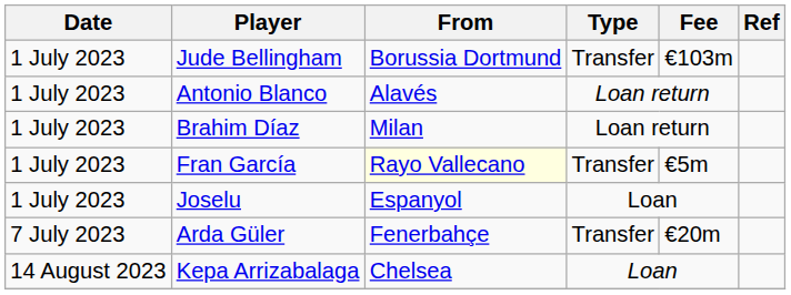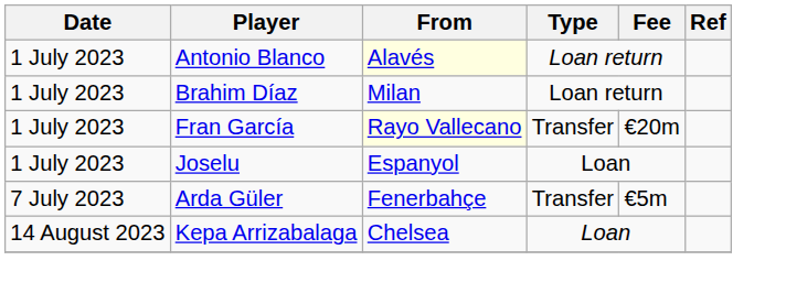- row: 1 July 2023 | Jude Bellingham | Borussia Dortmund | Transfer | €103m
Antonio Blanco | From: no background -> lightyellow background
Fran García | Fee: €5m -> €20m
Arda Güler | Fee: €20m -> €5m
